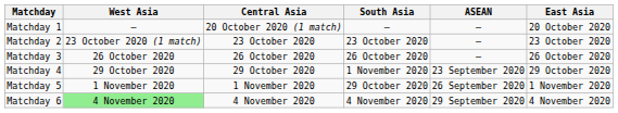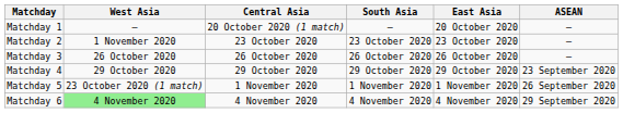columns swapped: ASEAN <-> East Asia
Matchday 2 | West Asia: 23 October 2020 (1 match) -> 1 November 2020
Matchday 4 | South Asia: 1 November 2020 -> 29 October 2020
Matchday 5 | West Asia: 1 November 2020 -> 23 October 2020 (1 match)
Matchday 5 | South Asia: 29 October 2020 -> 1 November 2020
